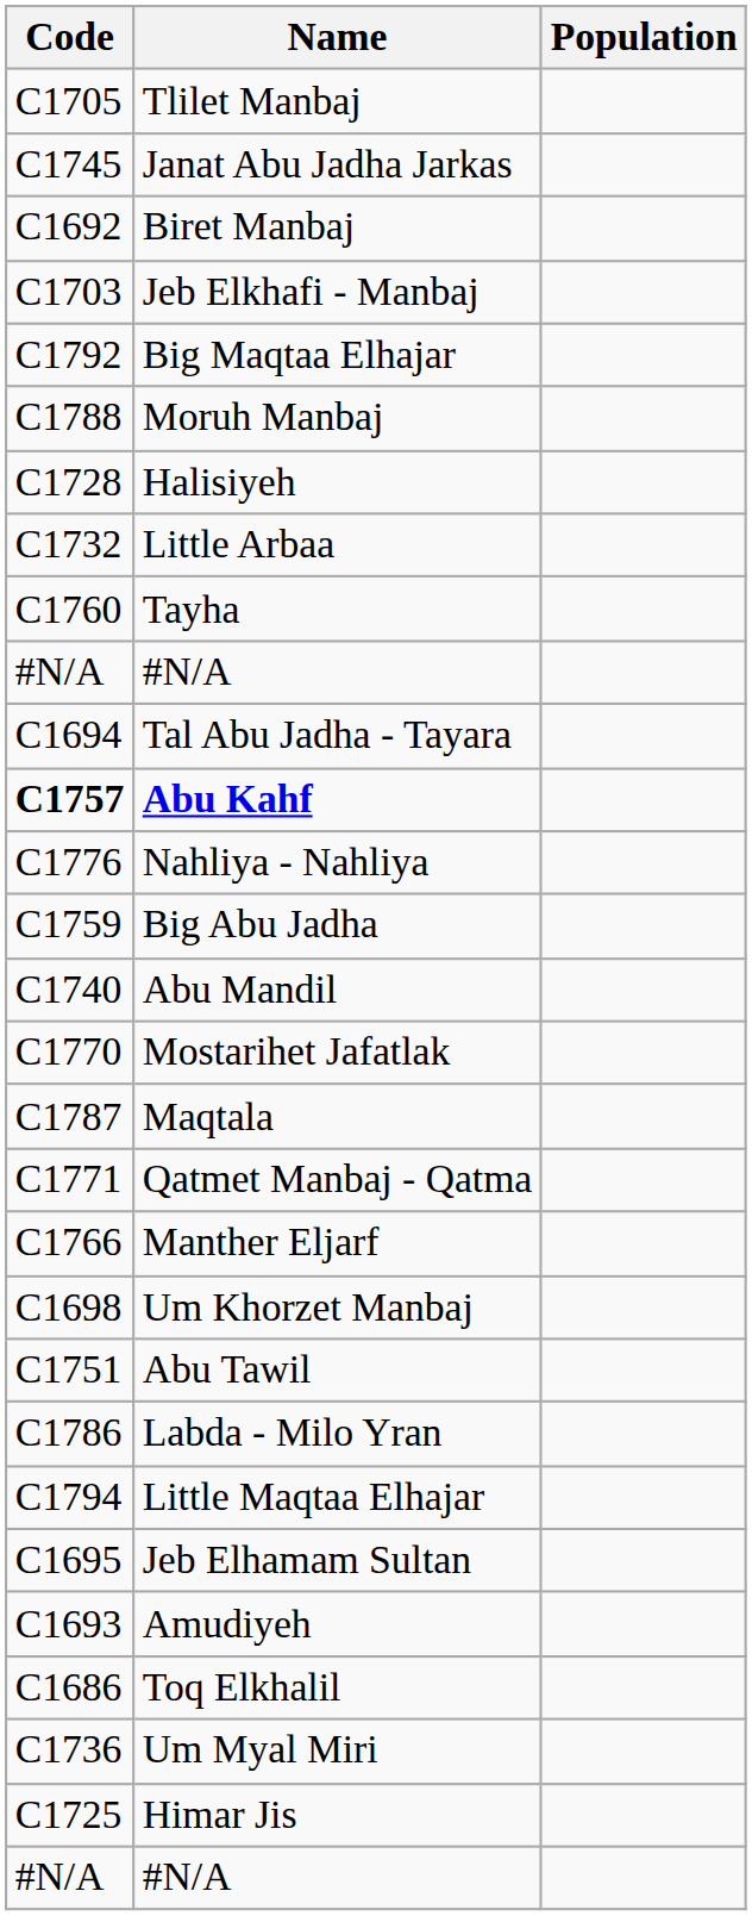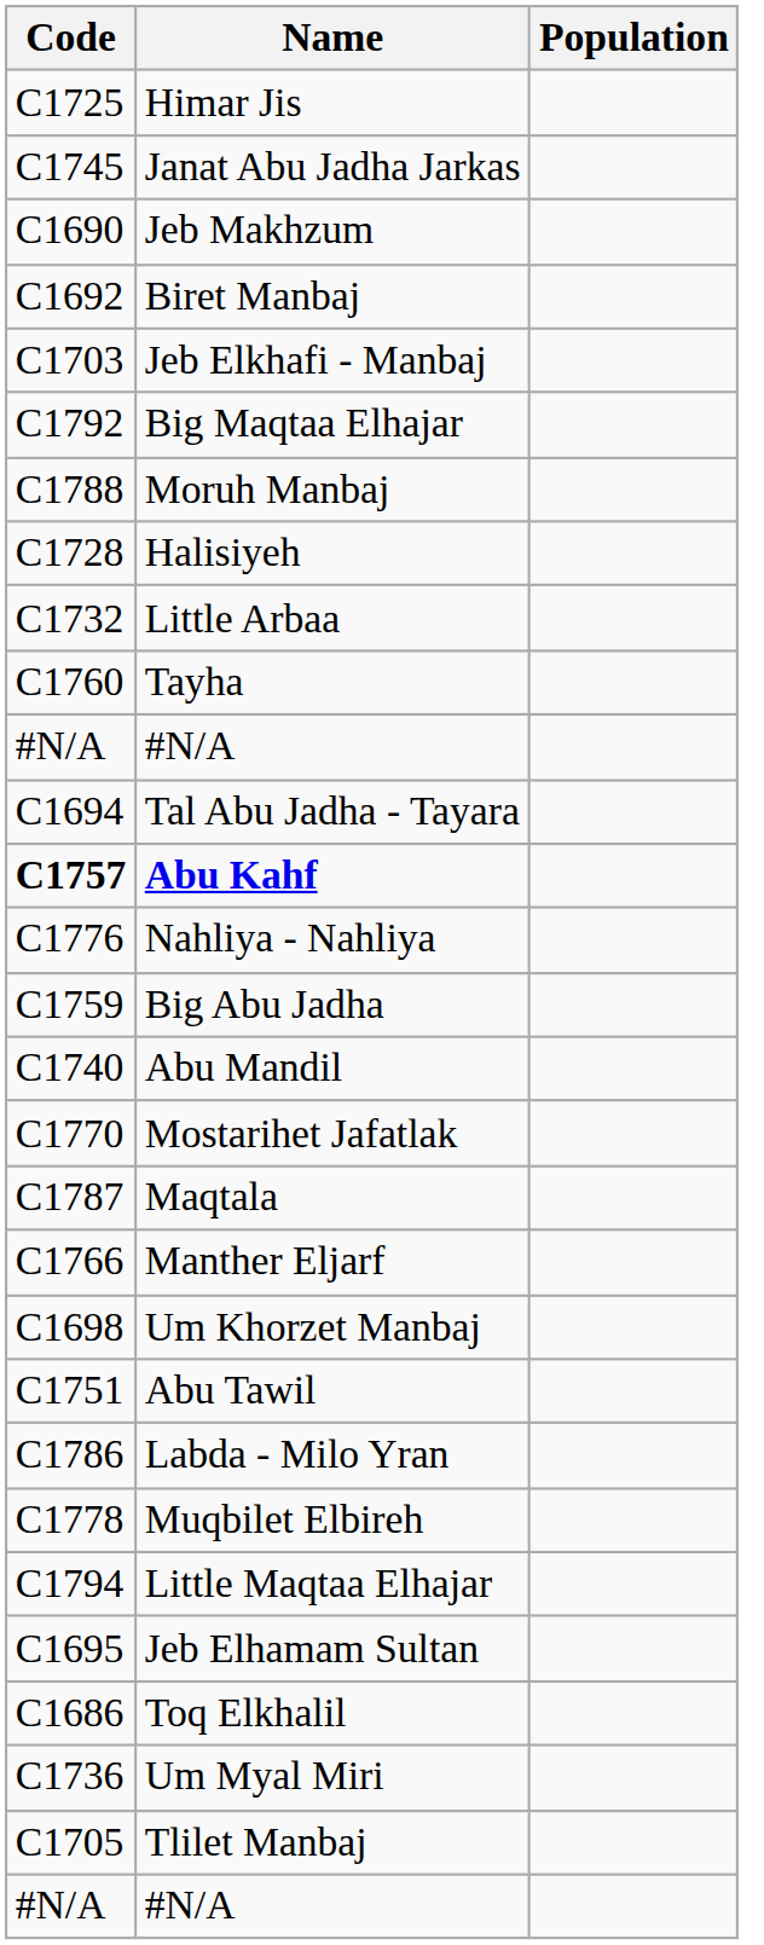rows swapped: Himar Jis <-> Tlilet Manbaj
+ row: C1690 | Jeb Makhzum
- row: C1771 | Qatmet Manbaj - Qatma
+ row: C1778 | Muqbilet Elbireh
- row: C1693 | Amudiyeh
